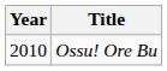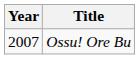Ossu! Ore Bu | Year: 2010 -> 2007
